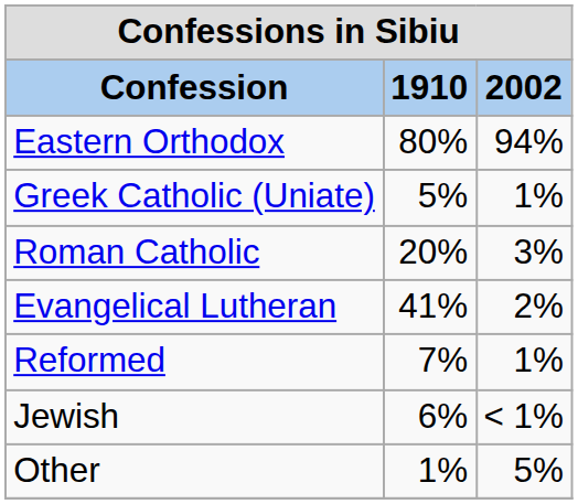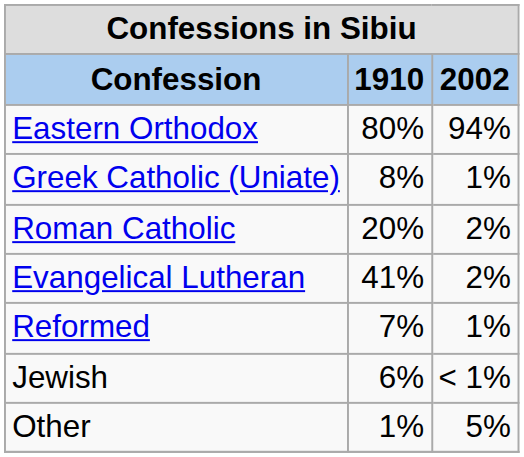Greek Catholic (Uniate) | column 2: 5% -> 8%
Roman Catholic | column 3: 3% -> 2%
